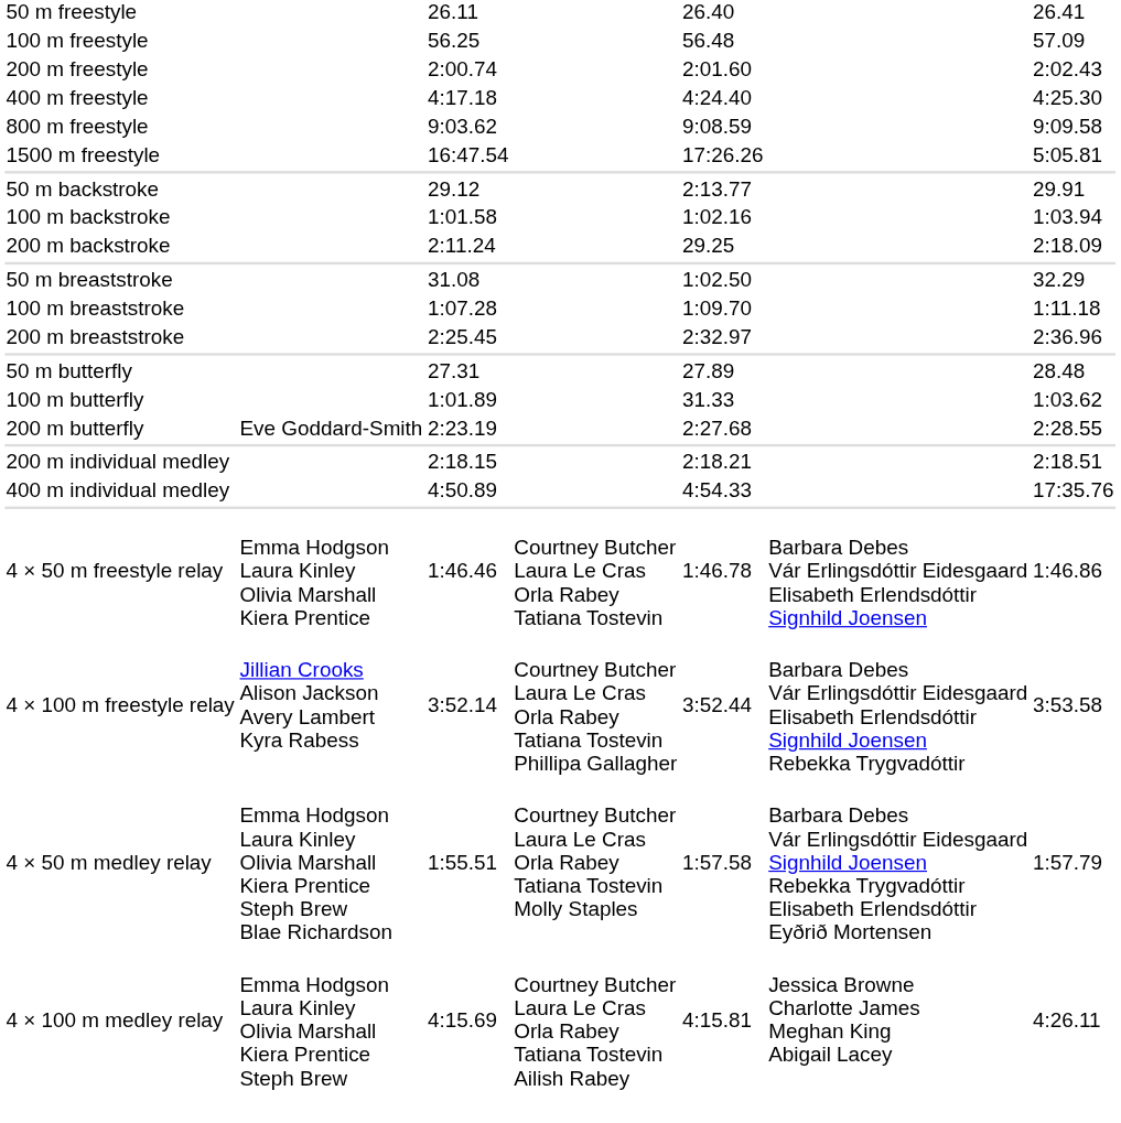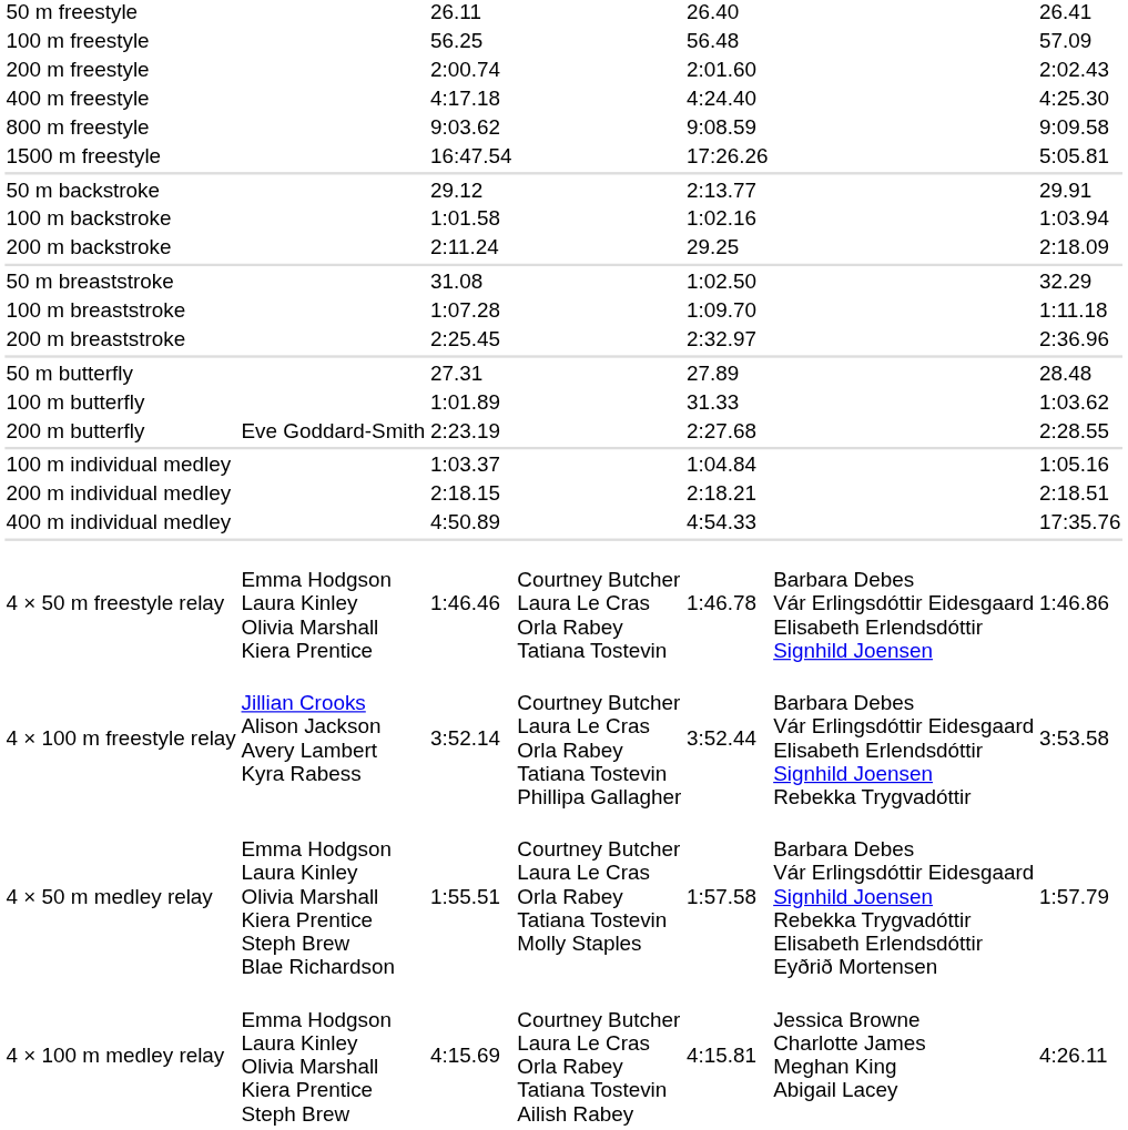+ row: 100 m individual medley | 1:03.37 | 1:04.84 | 1:05.16
